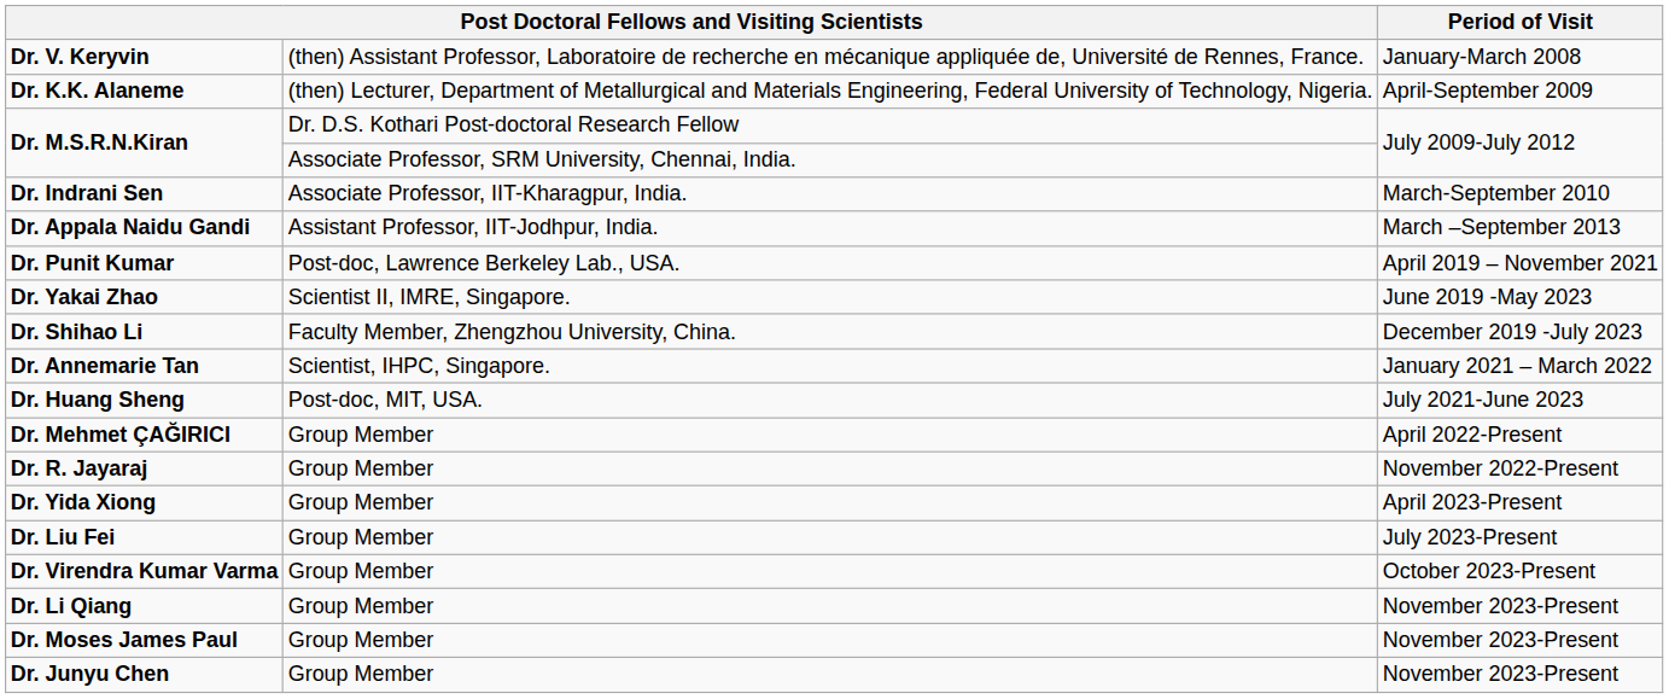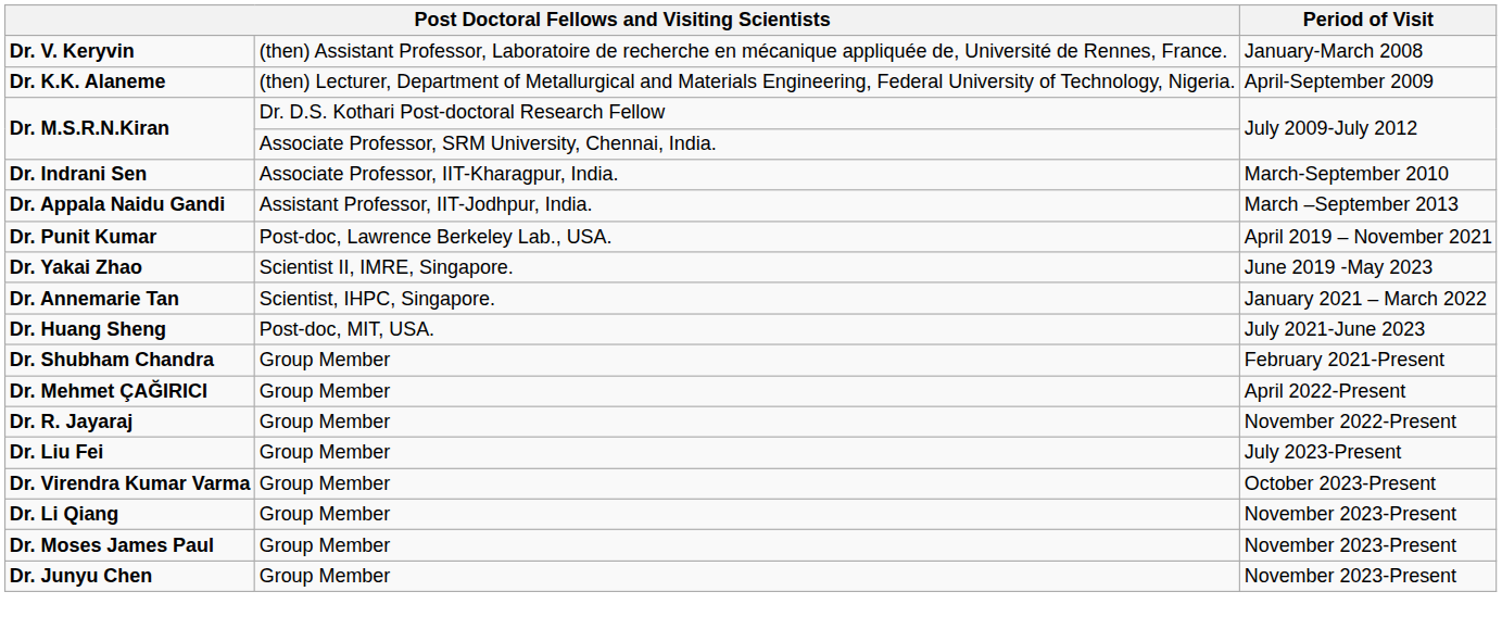- row: Dr. Shihao Li | Faculty Member, Zhengzhou University, China. | December 2019 -July 2023
+ row: Dr. Shubham Chandra | Group Member | February 2021-Present
- row: Dr. Yida Xiong | Group Member | April 2023-Present
